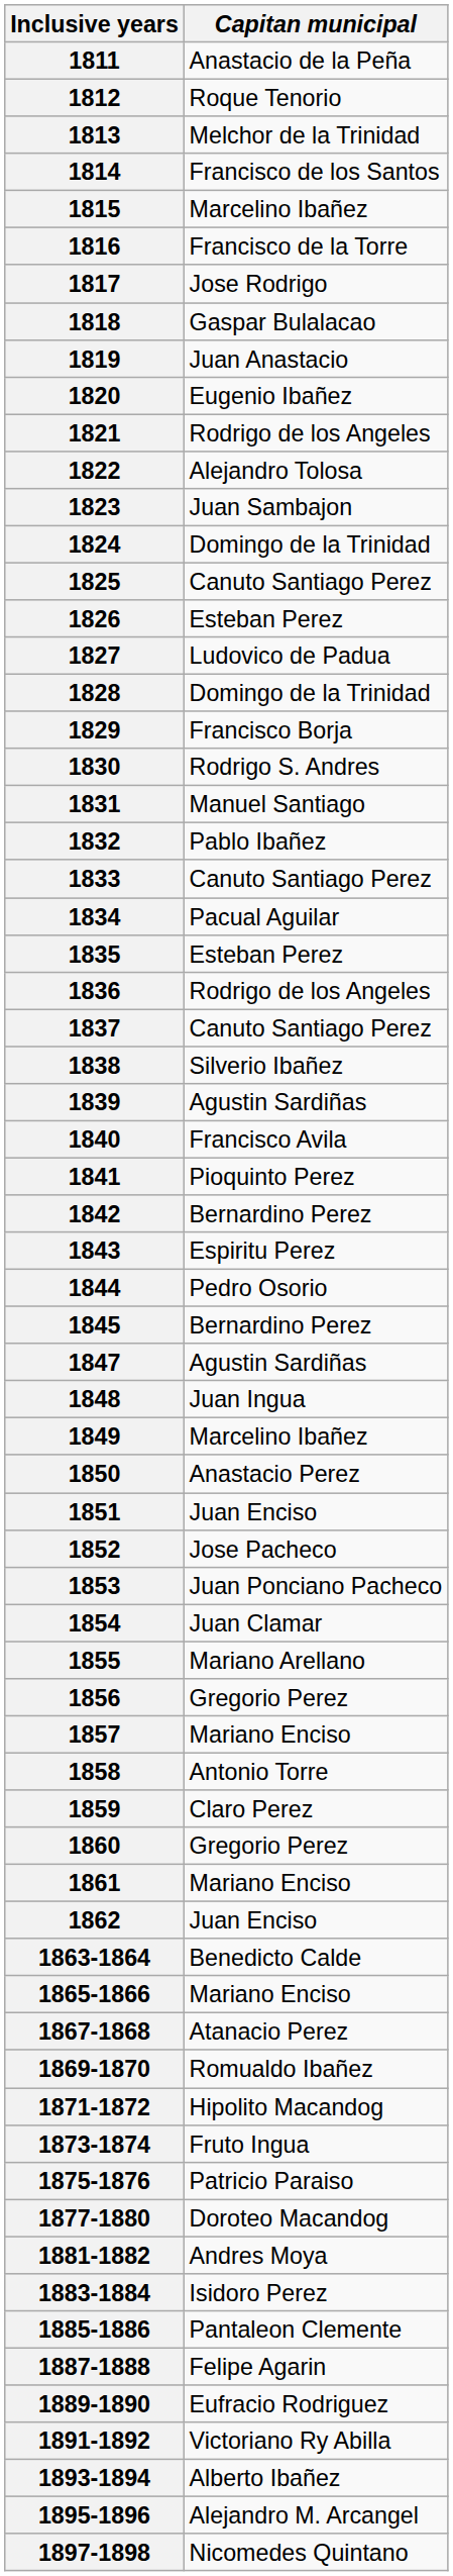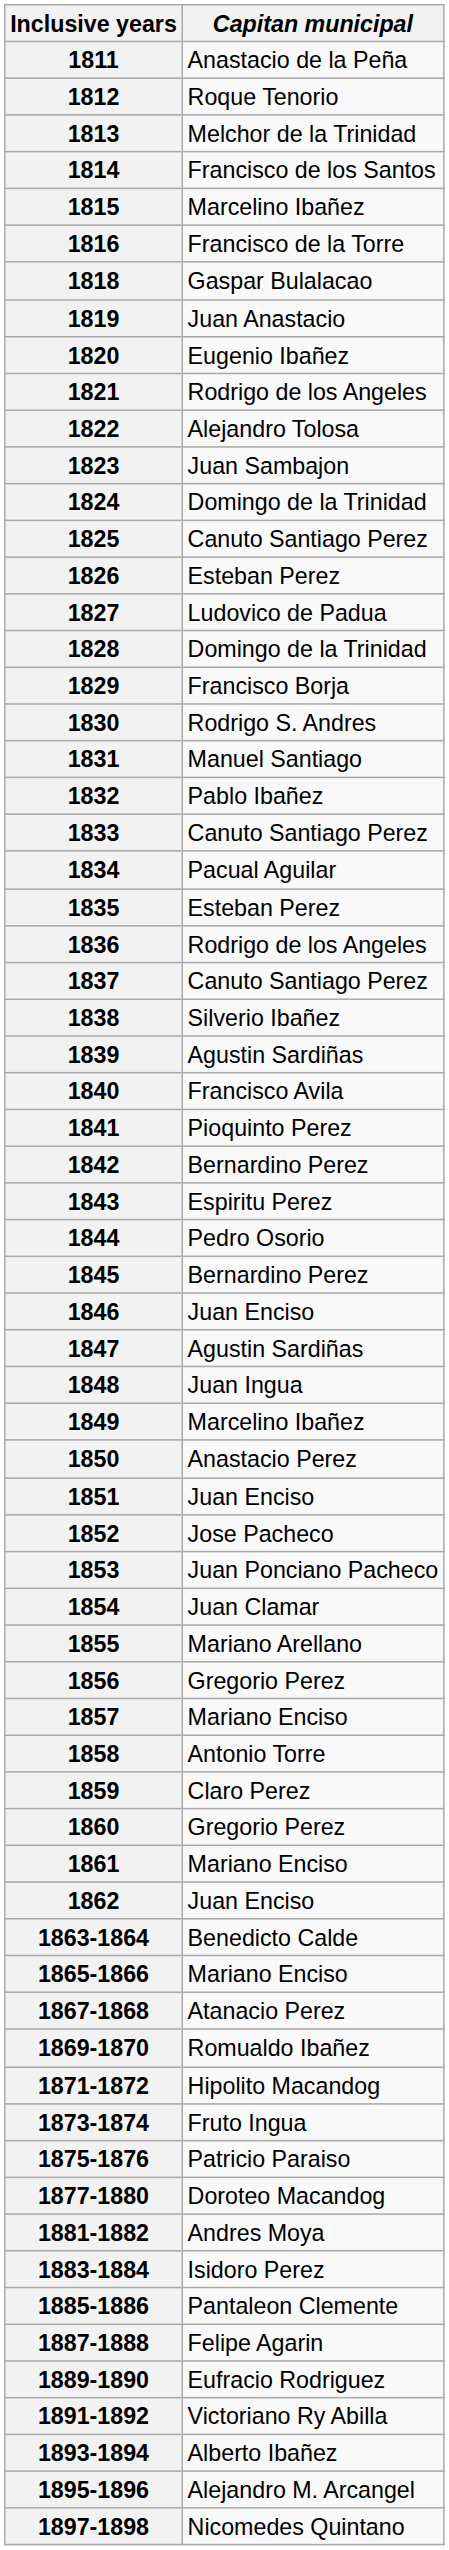- row: 1817 | Jose Rodrigo
+ row: 1846 | Juan Enciso
